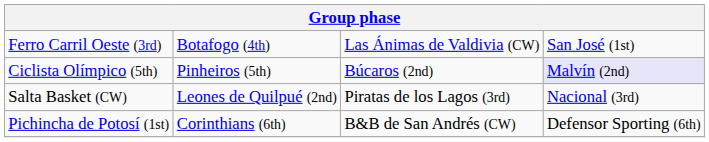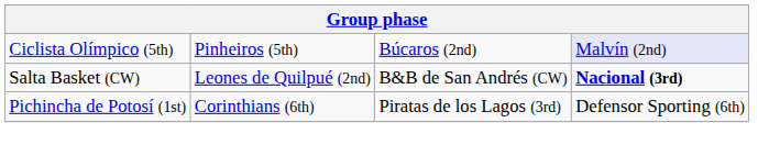- row: Ferro Carril Oeste (3rd) | Botafogo (4th) | Las Ánimas de Valdivia (CW) | San José (1st)
Salta Basket (CW) | column 3: Piratas de los Lagos (3rd) -> B&B de San Andrés (CW)
Salta Basket (CW) | column 4: normal -> bold
Pichincha de Potosí (1st) | column 3: B&B de San Andrés (CW) -> Piratas de los Lagos (3rd)
